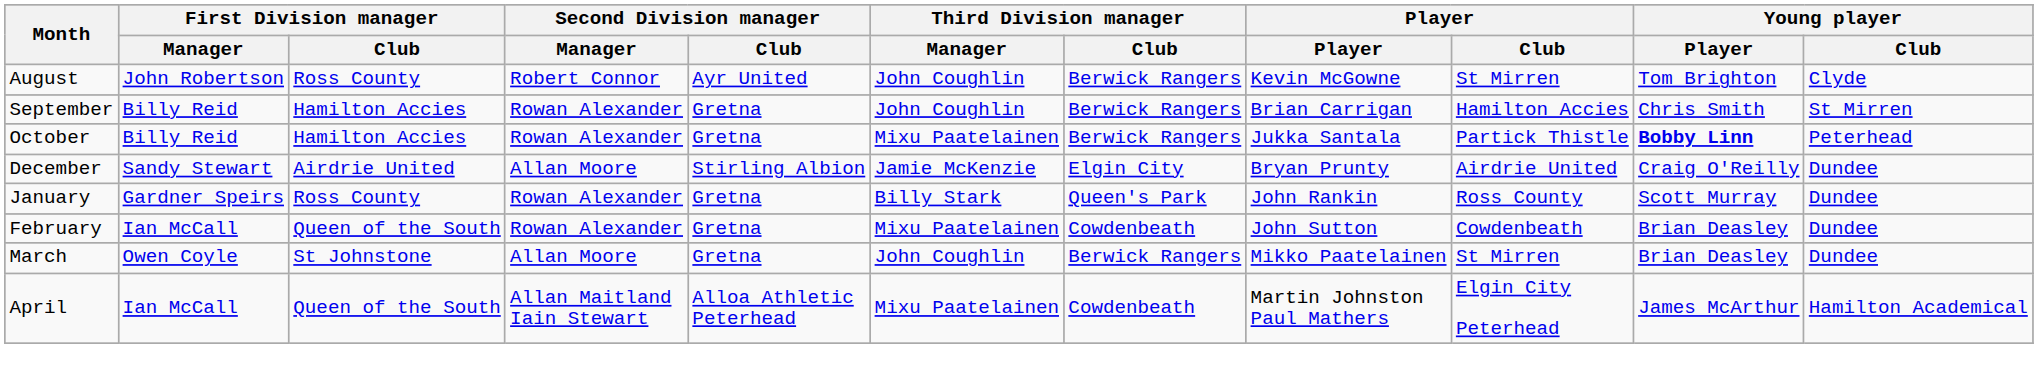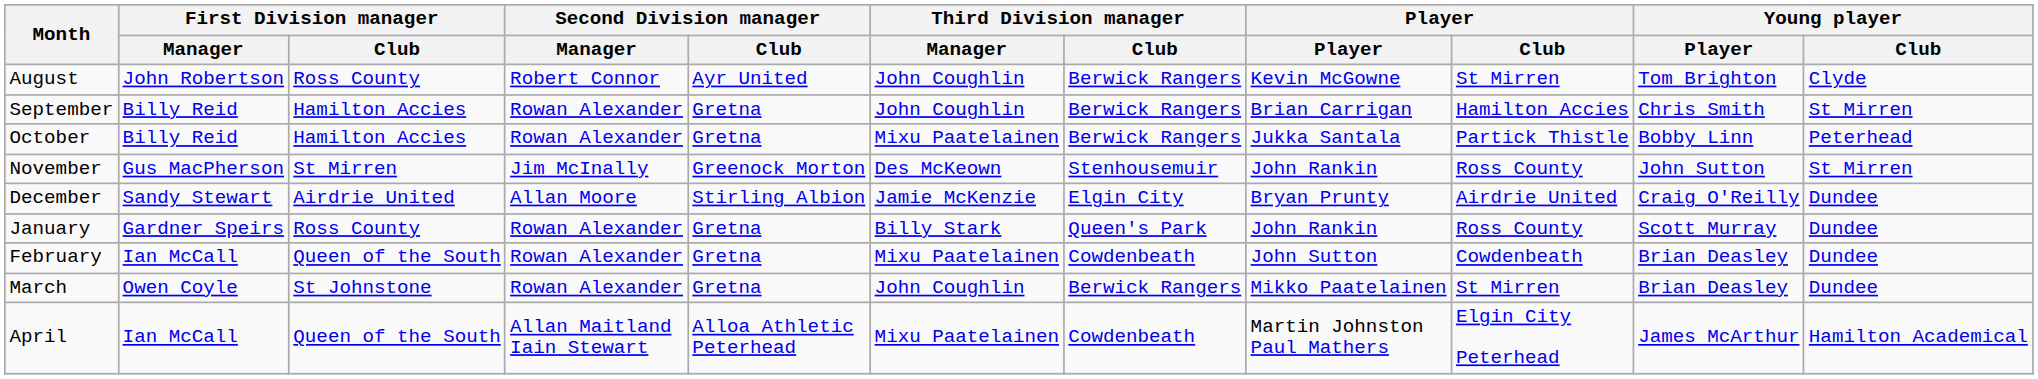October | Young player / Player: bold -> normal
+ row: November | Gus MacPherson | St Mirren | Jim McInally | Greenock Morton | Des McKeown | Stenhousemuir | John Rankin | Ross County | John Sutton | St Mirren
March | Second Division manager / Manager: Allan Moore -> Rowan Alexander
